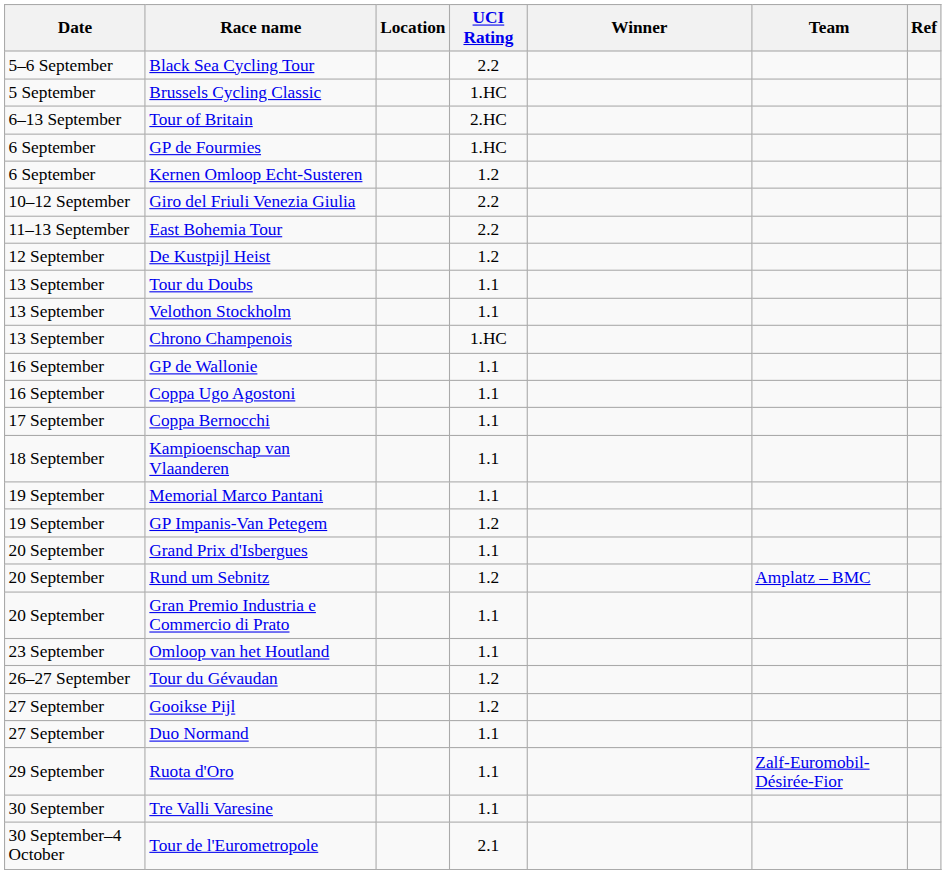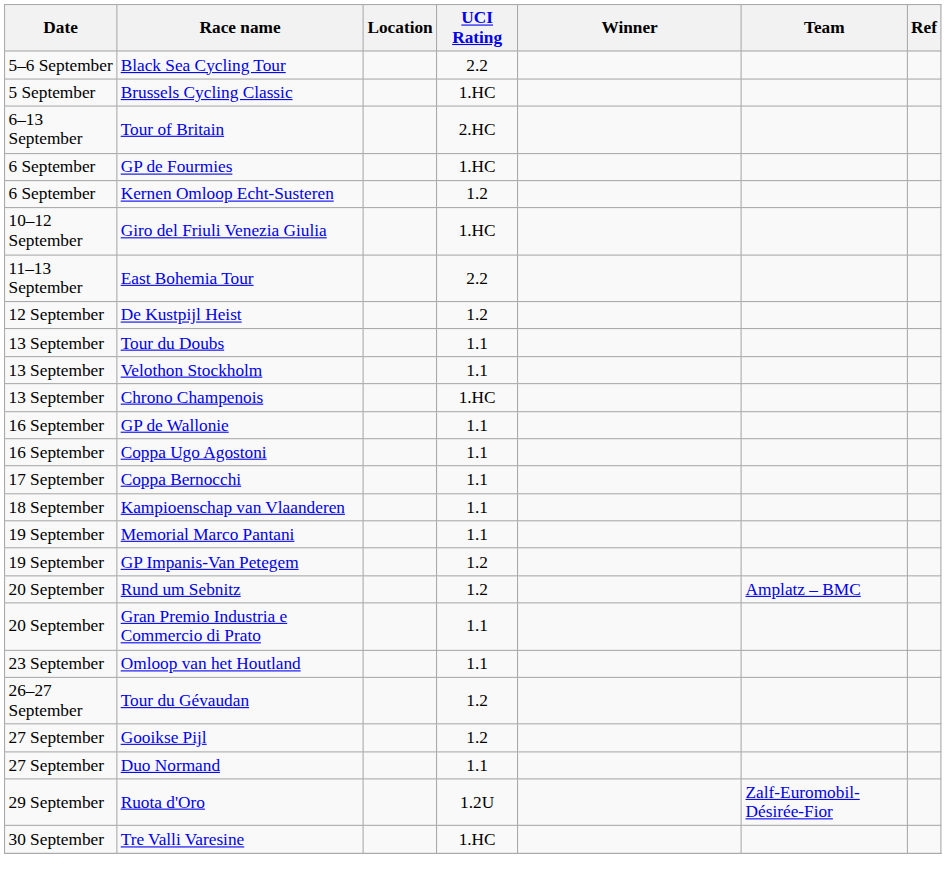Giro del Friuli Venezia Giulia | UCI Rating: 2.2 -> 1.HC
- row: 20 September | Grand Prix d'Isbergues | 1.1
Ruota d'Oro | UCI Rating: 1.1 -> 1.2U
Tre Valli Varesine | UCI Rating: 1.1 -> 1.HC
- row: 30 September–4 October | Tour de l'Eurometropole | 2.1
